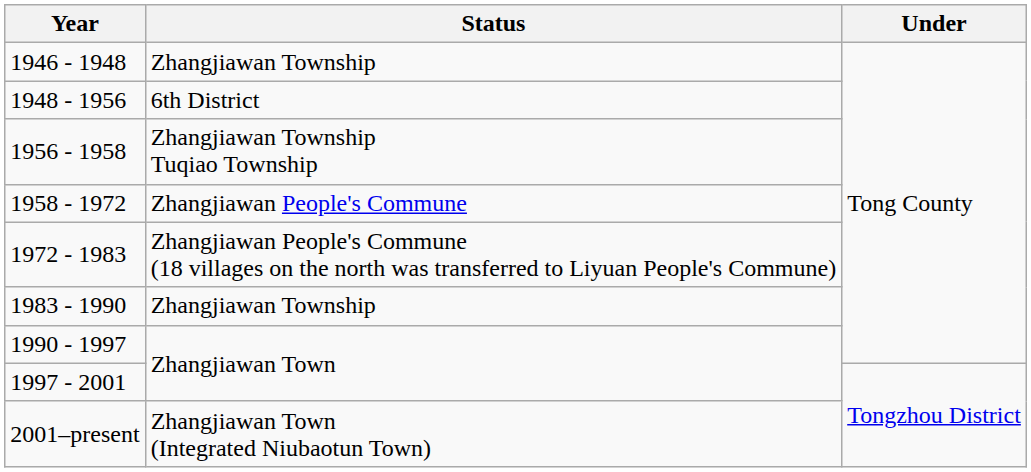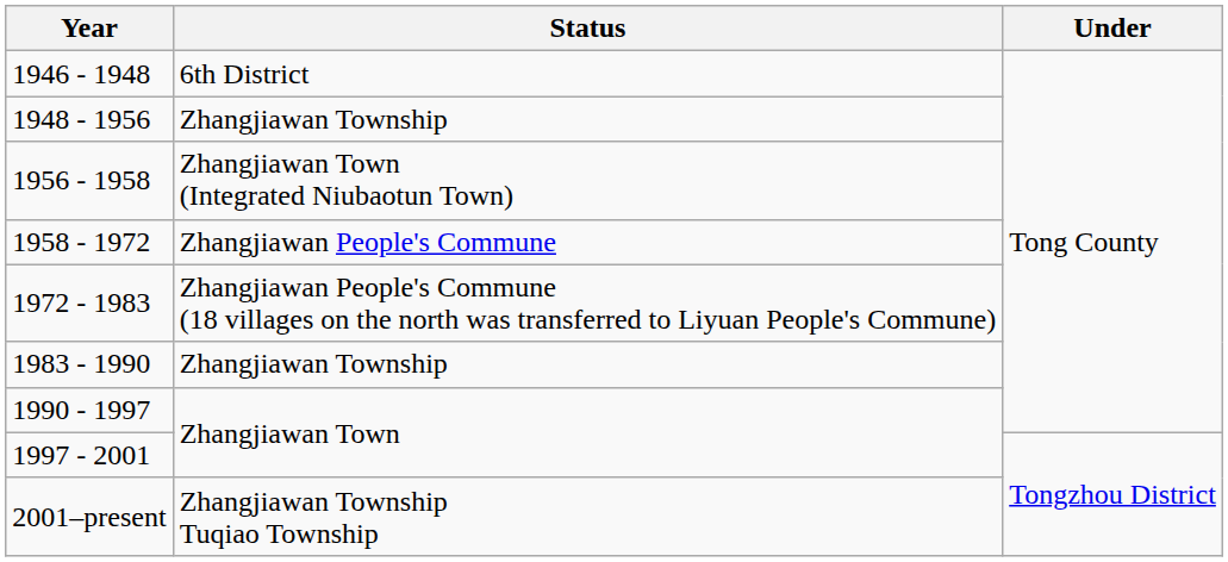1946 - 1948 | Status: Zhangjiawan Township -> 6th District
1948 - 1956 | Status: 6th District -> Zhangjiawan Township
1956 - 1958 | Status: Zhangjiawan Township Tuqiao Township -> Zhangjiawan Town (Integrated Niubaotun Town)
2001–present | Status: Zhangjiawan Town (Integrated Niubaotun Town) -> Zhangjiawan Township Tuqiao Township
